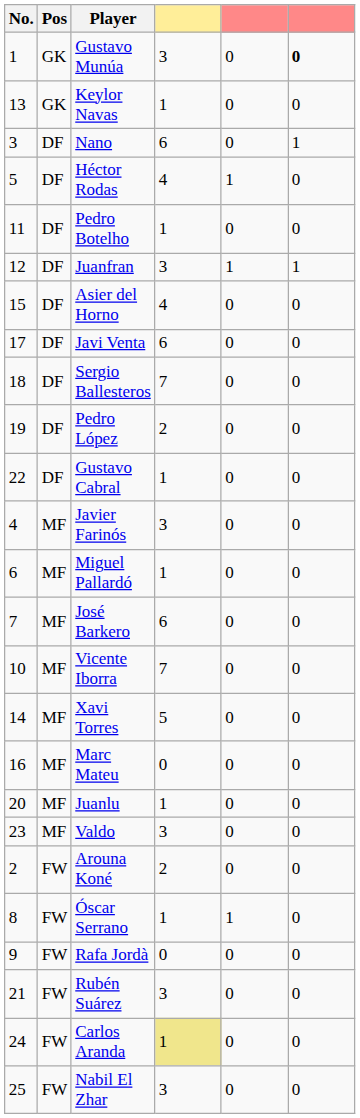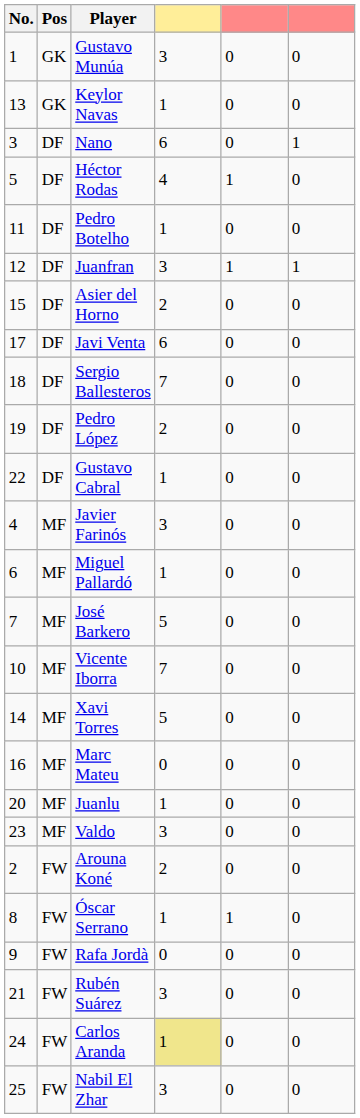Gustavo Munúa | column 6: bold -> normal
Asier del Horno | column 4: 4 -> 2
José Barkero | column 4: 6 -> 5
